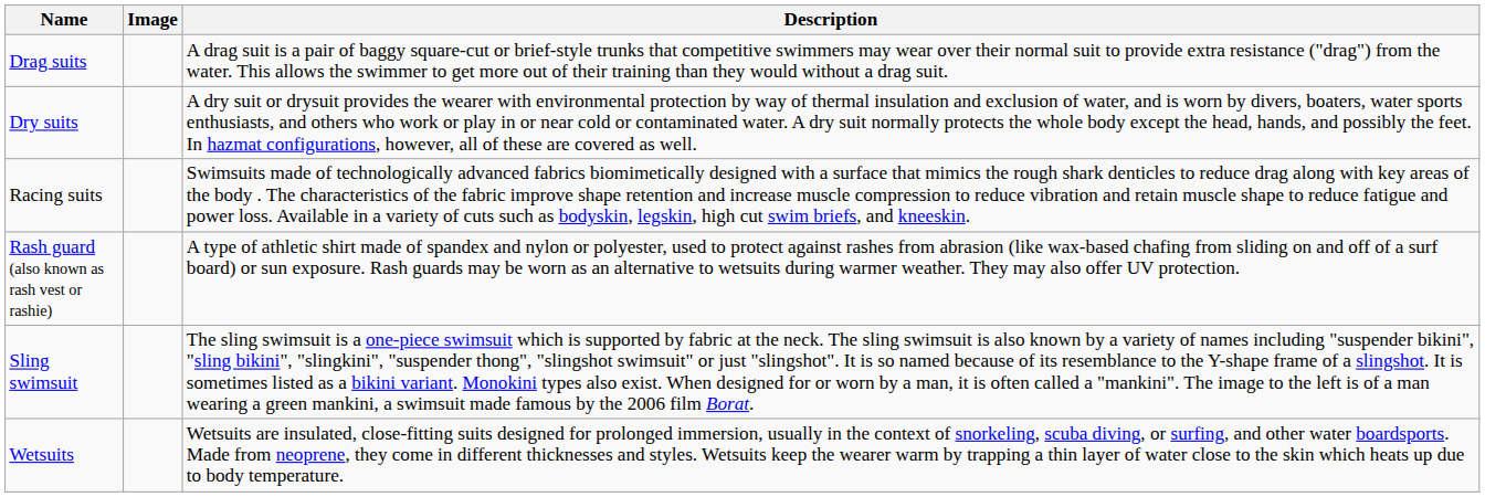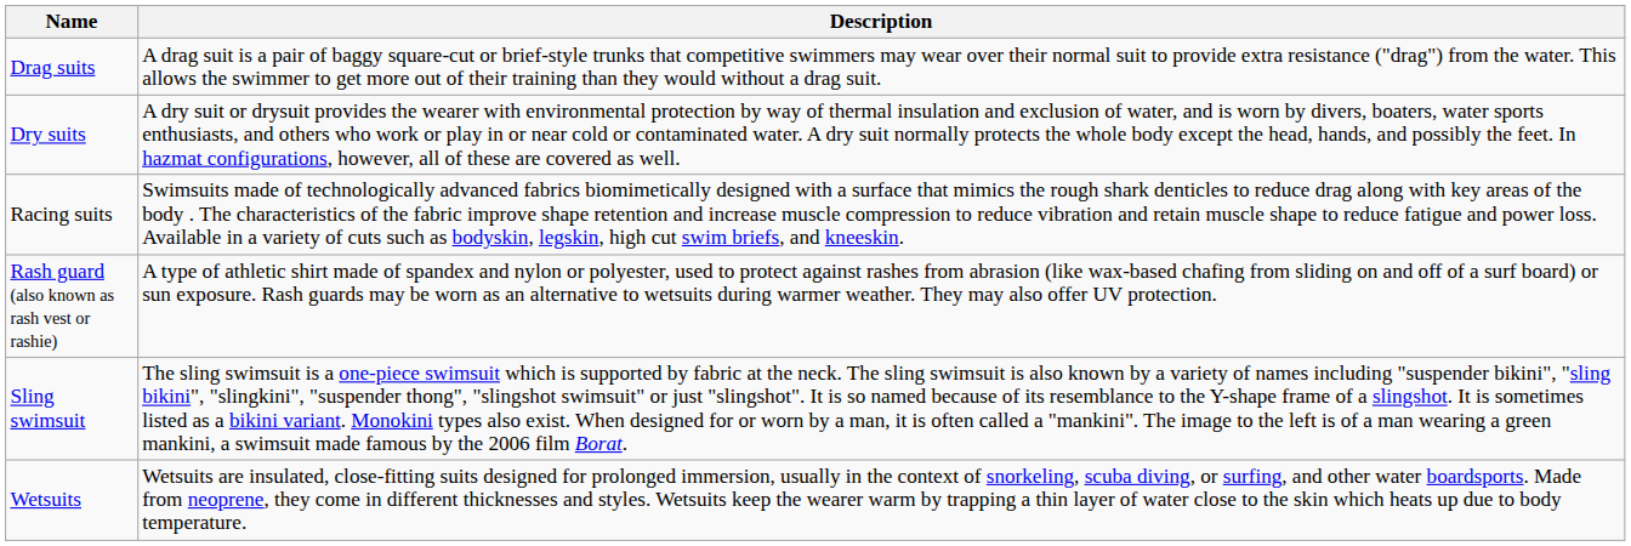- column: Image
